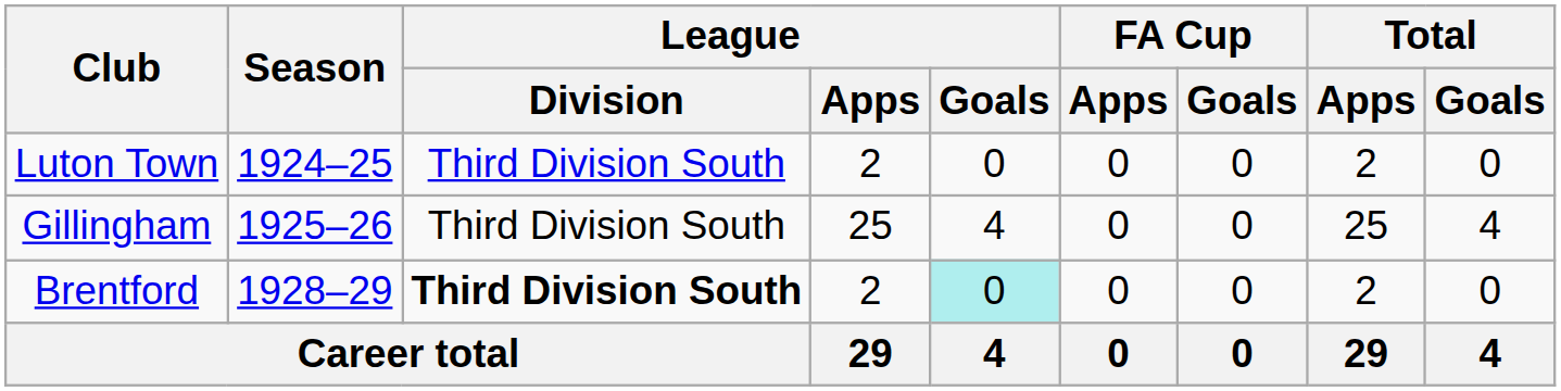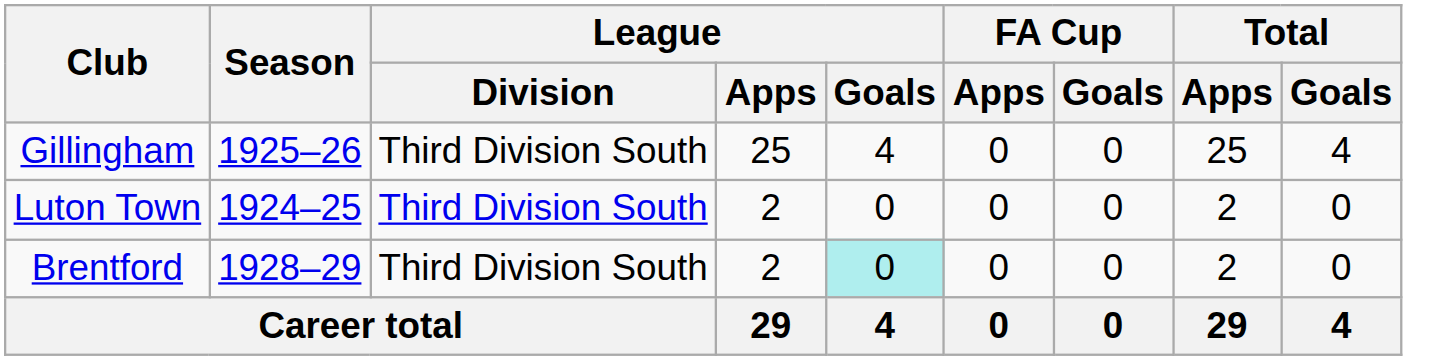rows swapped: Luton Town <-> Gillingham
Brentford | League / Division: bold -> normal
